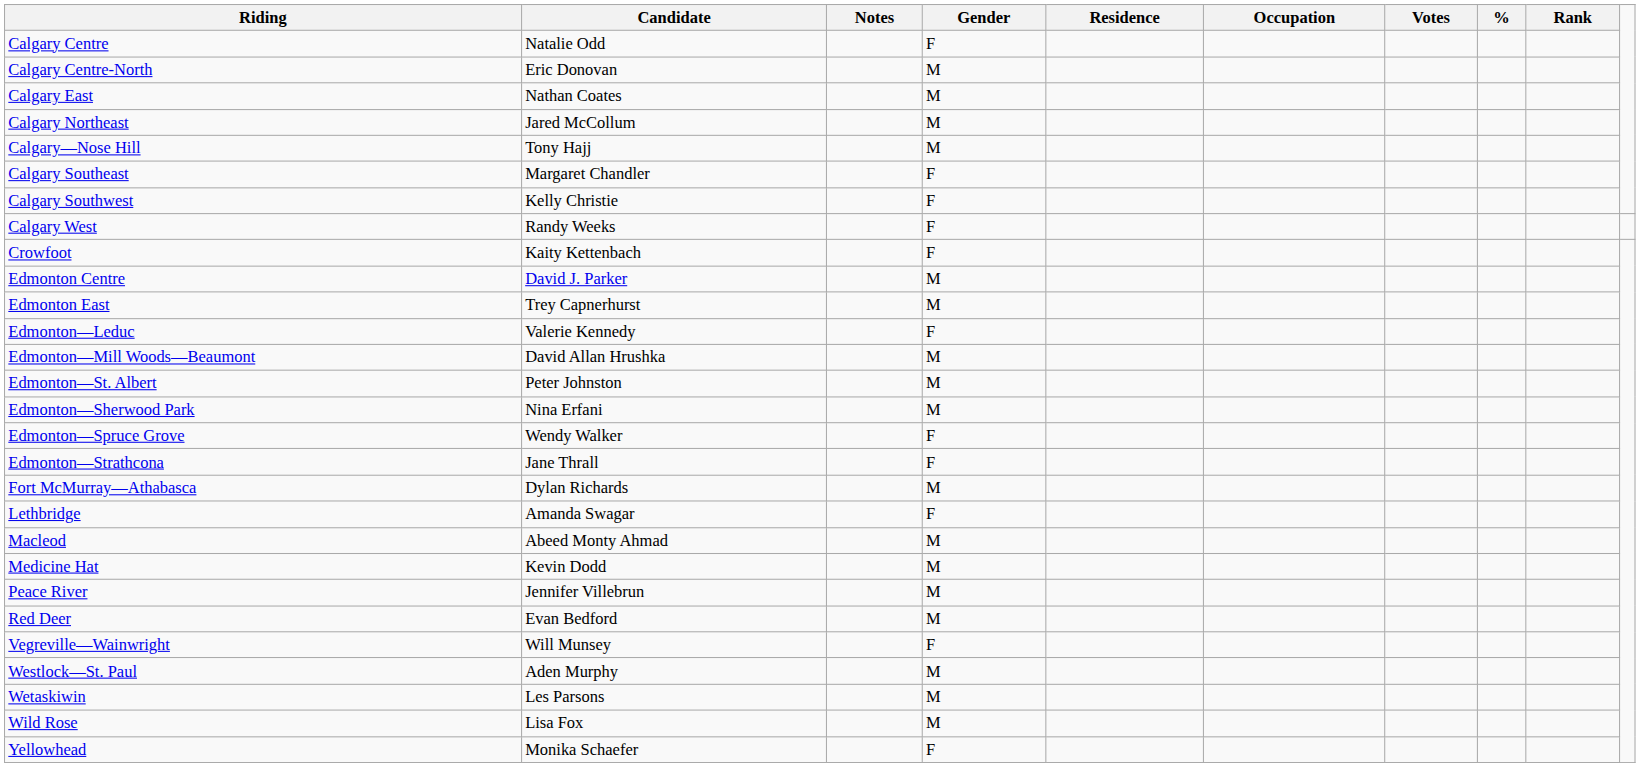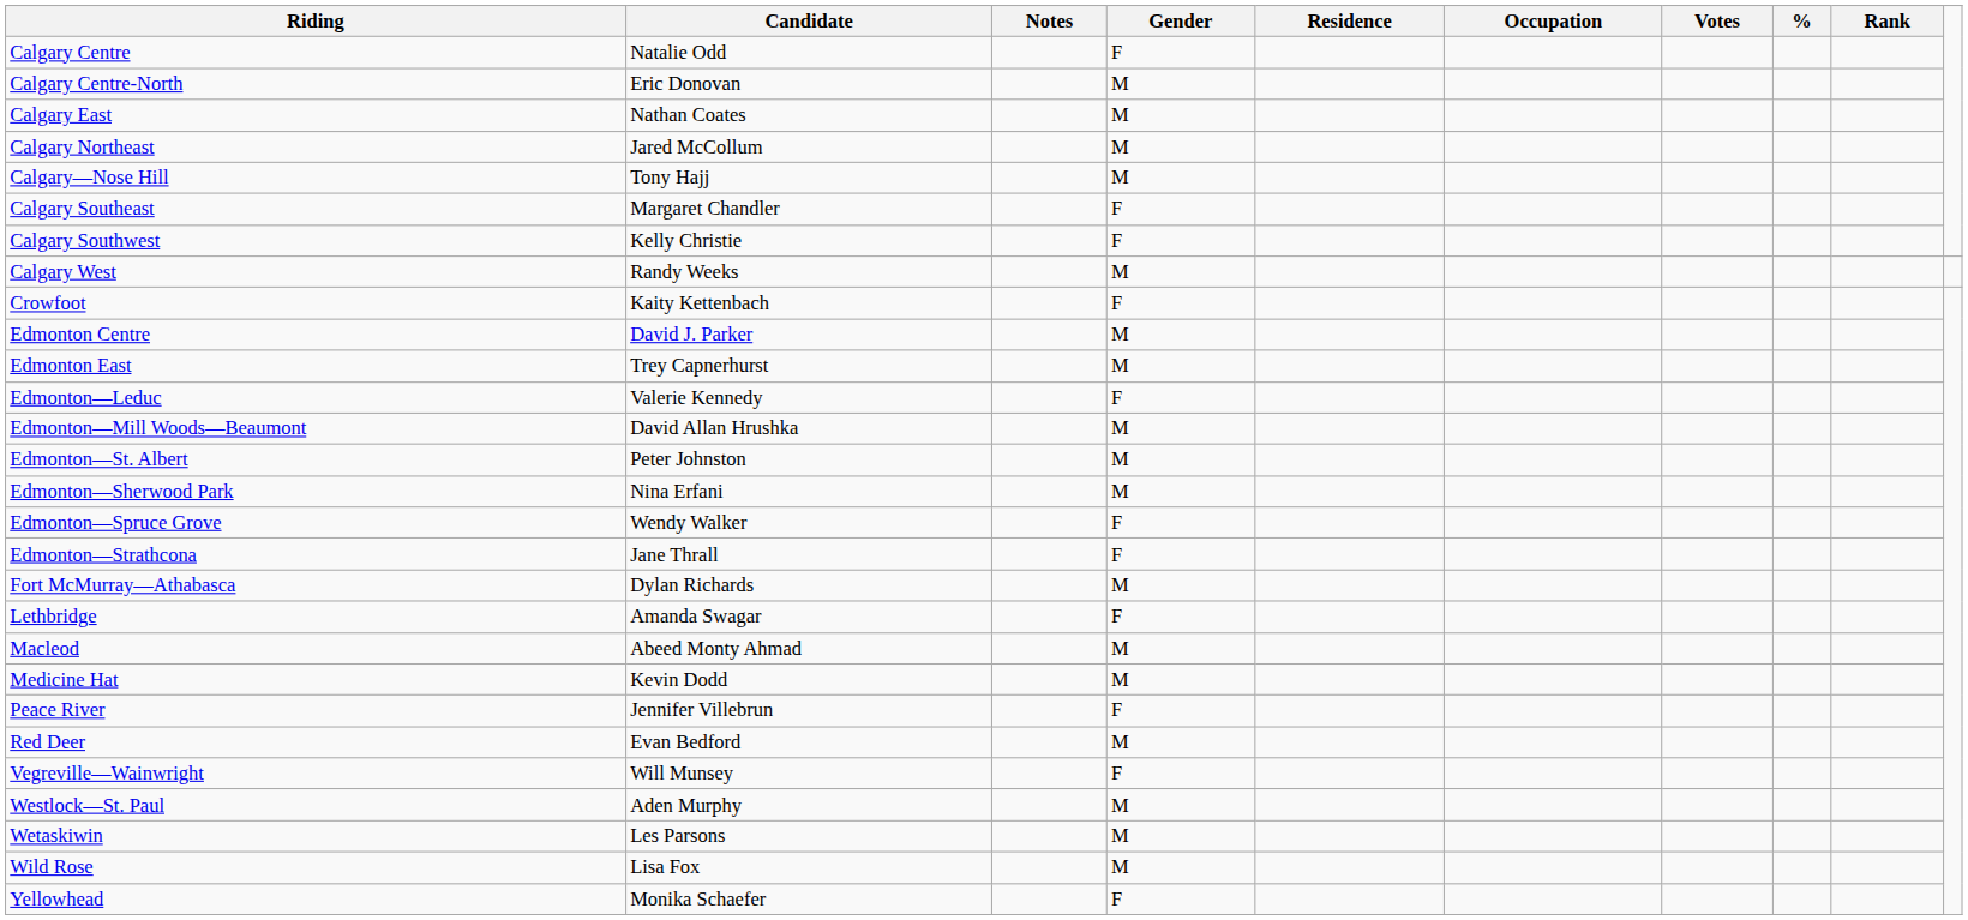Calgary West | Gender: F -> M
Peace River | Gender: M -> F
